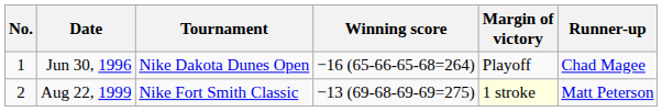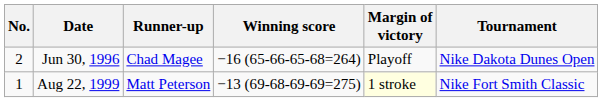columns swapped: Tournament <-> Runner-up
Jun 30, 1996 | No.: 1 -> 2
Aug 22, 1999 | No.: 2 -> 1
